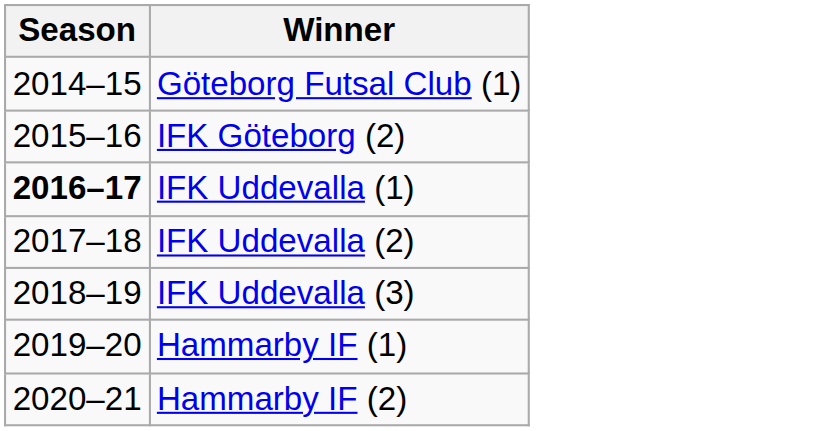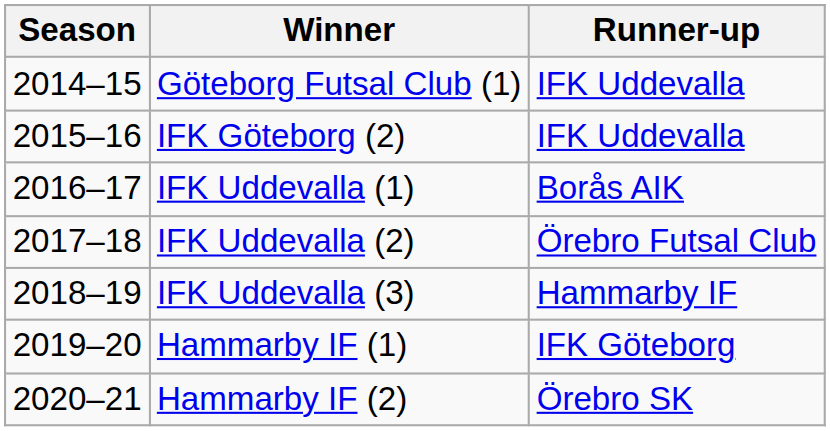+ column: Runner-up | IFK Uddevalla | IFK Uddevalla | Borås AIK | Örebro Futsal Club | Hammarby IF | IFK Göteborg | Örebro SK
IFK Uddevalla (1) | Season: bold -> normal
